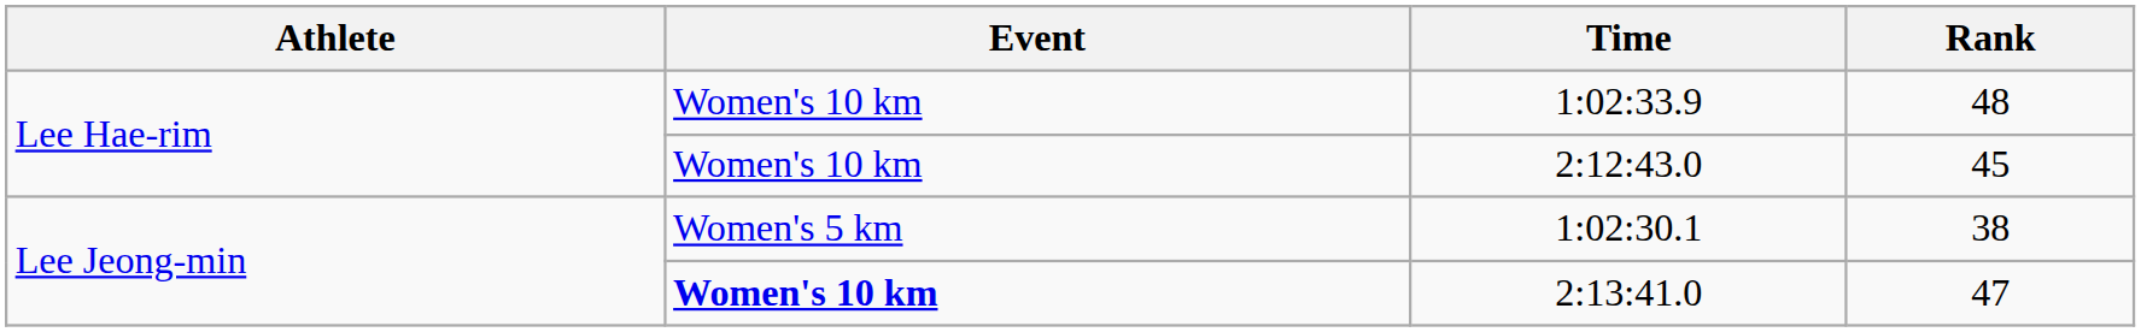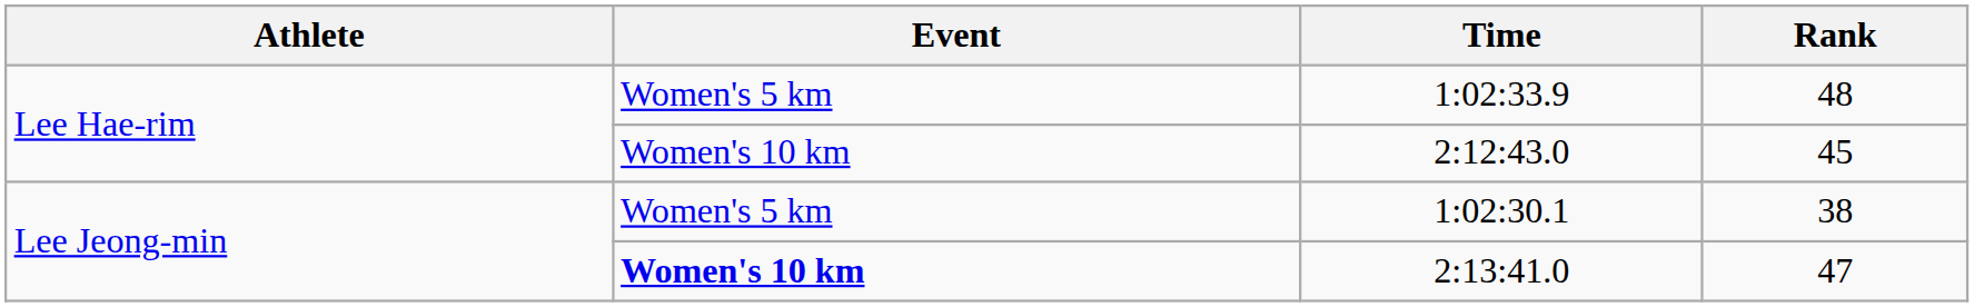1:02:33.9 | Event: Women's 10 km -> Women's 5 km
